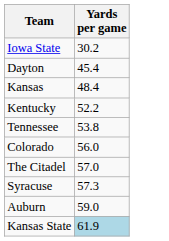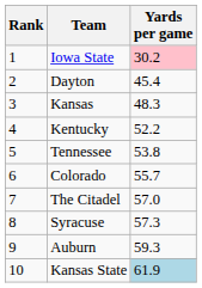+ column: Rank | 1 | 2 | 3 | 4 | 5 | 6 | 7 | 8 | 9 | 10
Iowa State | Yards per game: no background -> pink background
Kansas | Yards per game: 48.4 -> 48.3
Colorado | Yards per game: 56.0 -> 55.7
Auburn | Yards per game: 59.0 -> 59.3
